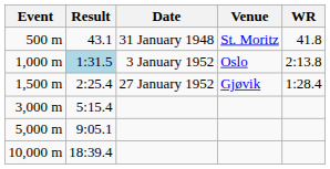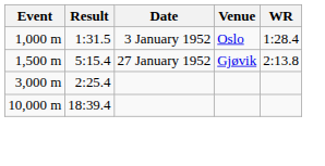- row: 500 m | 43.1 | 31 January 1948 | St. Moritz | 41.8
1,000 m | Result: lightblue background -> no background
1,000 m | WR: 2:13.8 -> 1:28.4
1,500 m | Result: 2:25.4 -> 5:15.4
1,500 m | WR: 1:28.4 -> 2:13.8
3,000 m | Result: 5:15.4 -> 2:25.4
- row: 5,000 m | 9:05.1
